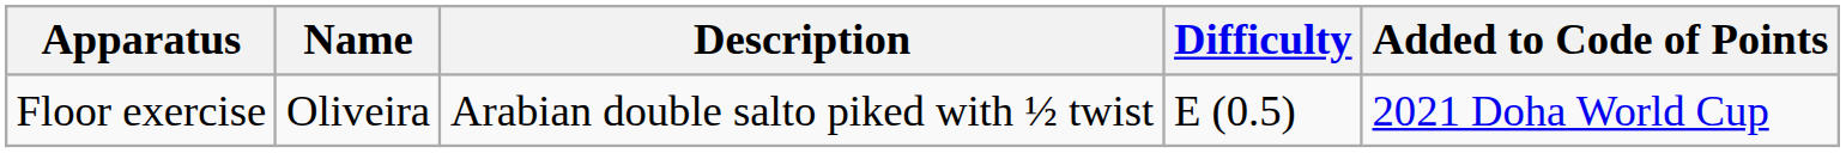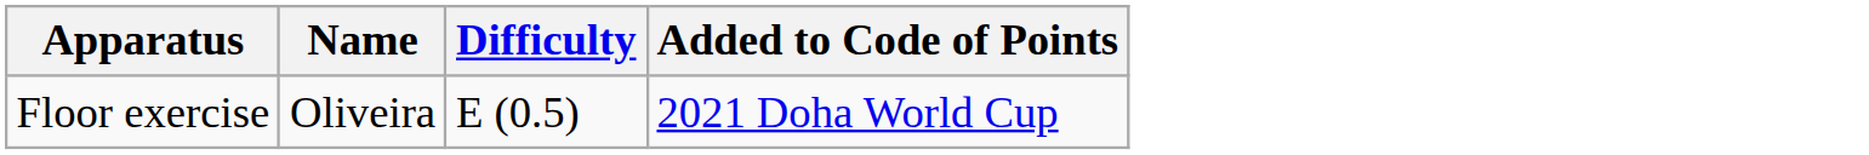- column: Description | Arabian double salto piked with ½ twist
